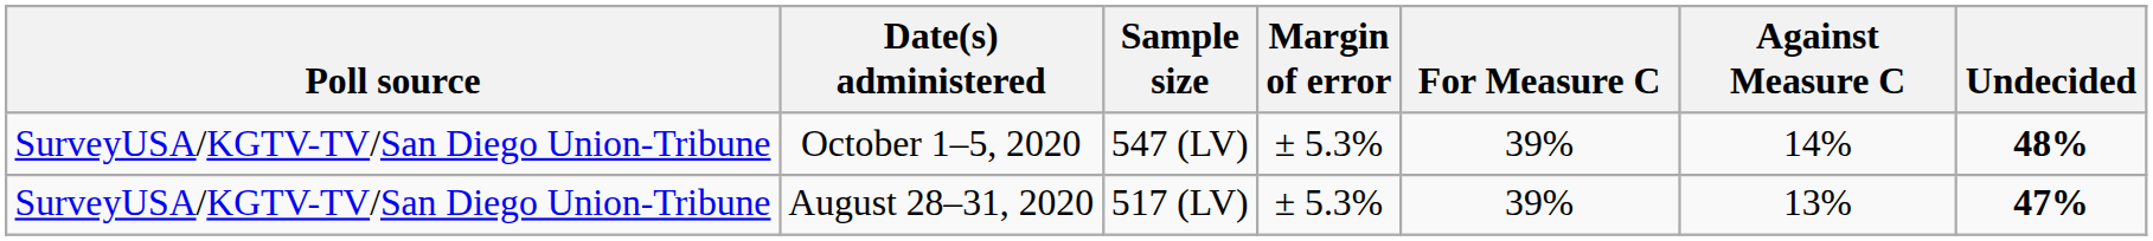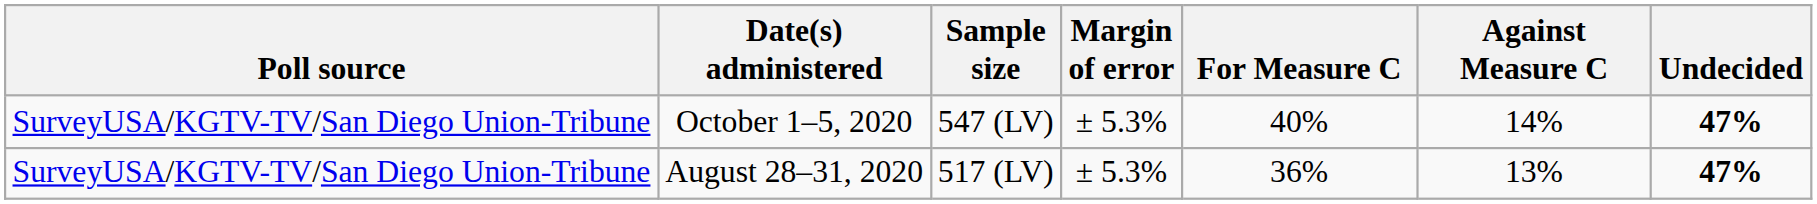October 1–5, 2020 | For Measure C: 39% -> 40%
October 1–5, 2020 | Undecided: 48% -> 47%
August 28–31, 2020 | For Measure C: 39% -> 36%
